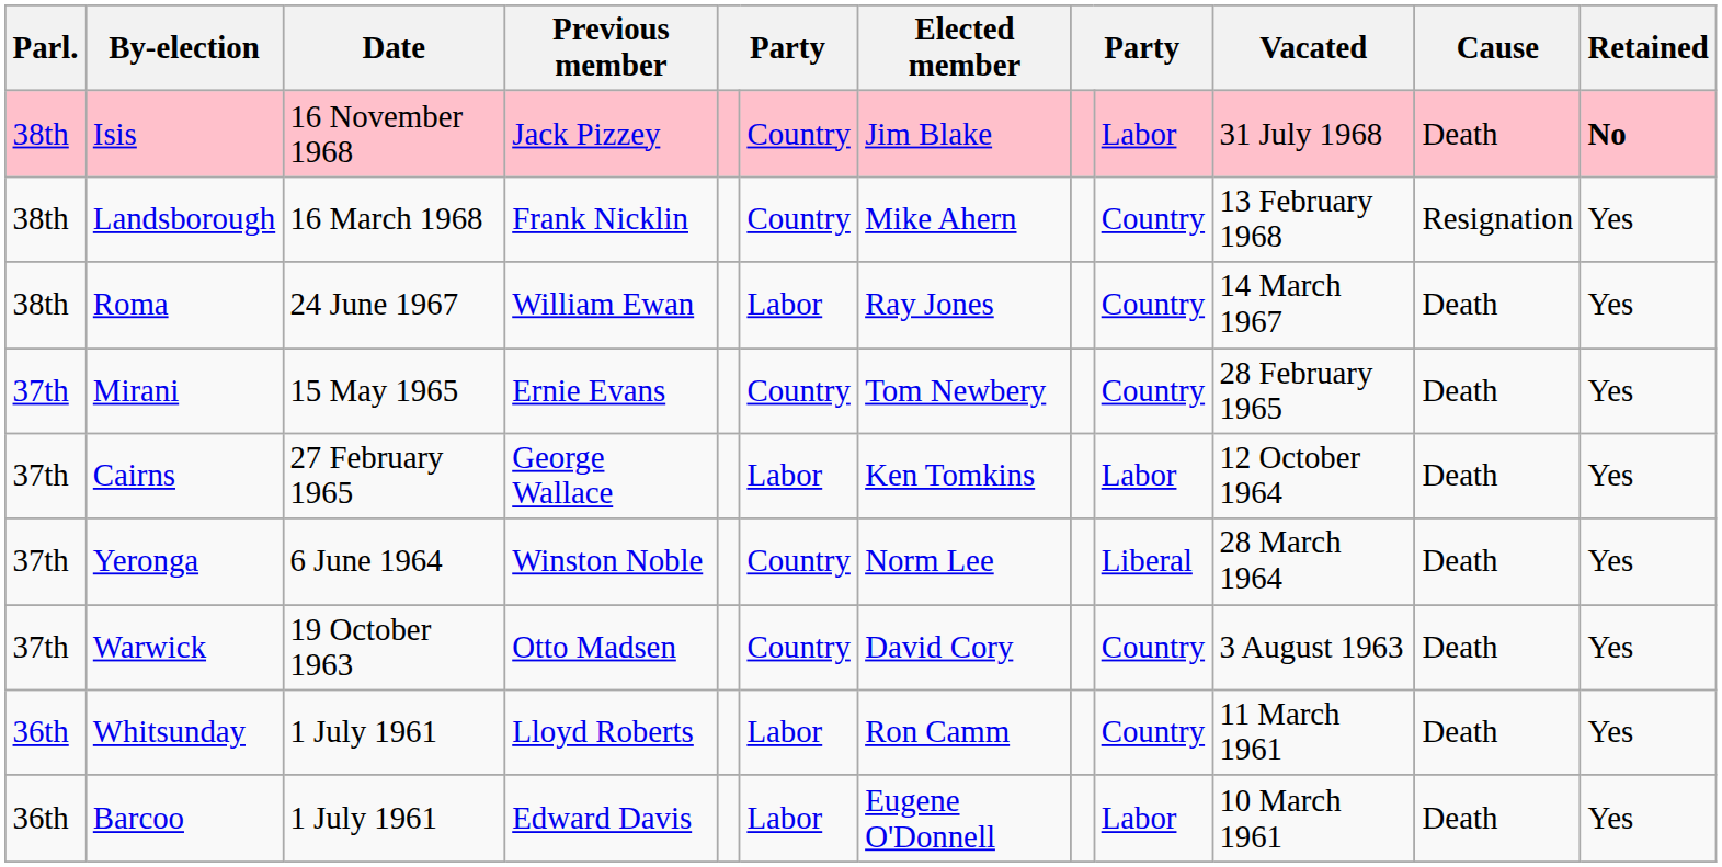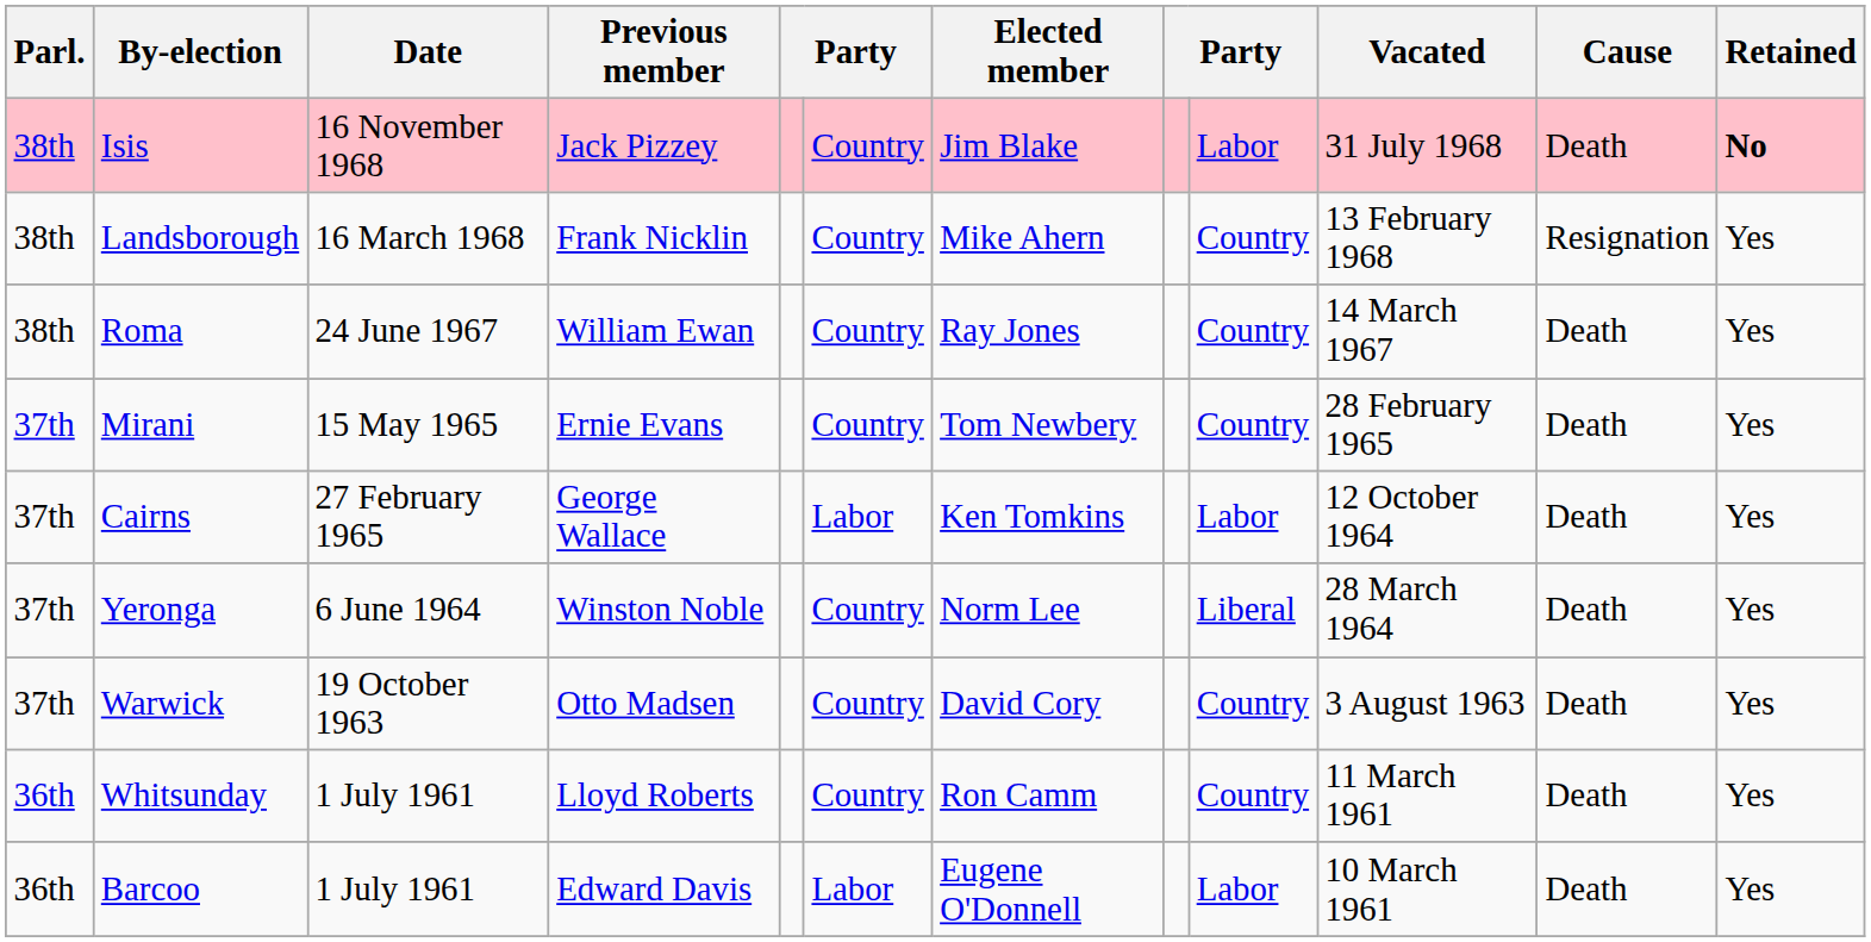Roma | column 6: Labor -> Country
Whitsunday | column 6: Labor -> Country
